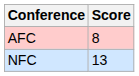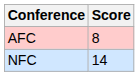NFC | Score: 13 -> 14
